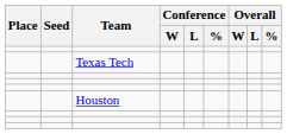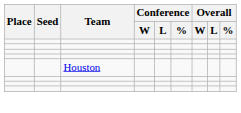- row: Texas Tech
